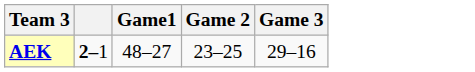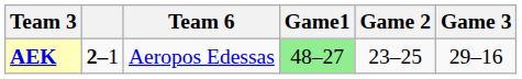+ column: Team 6 | Aeropos Edessas
AEK | Game1: no background -> lightgreen background
